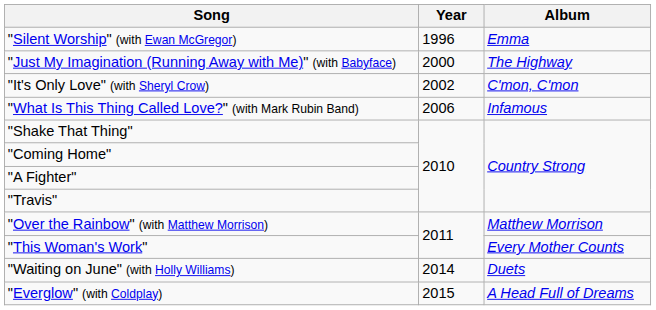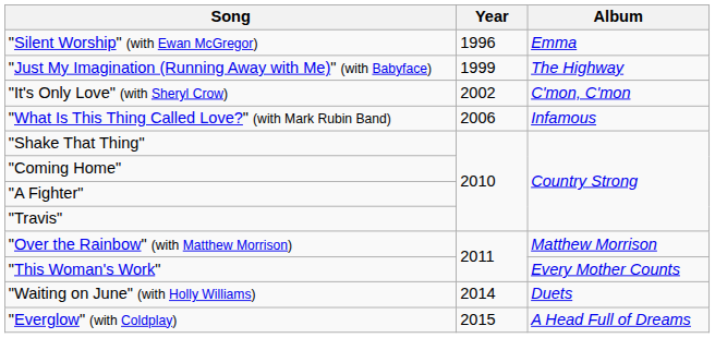"Just My Imagination (Running Away with Me)" (with Babyface) | Year: 2000 -> 1999
